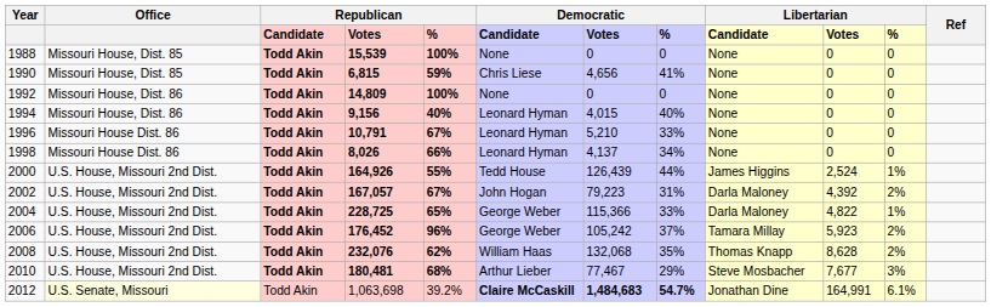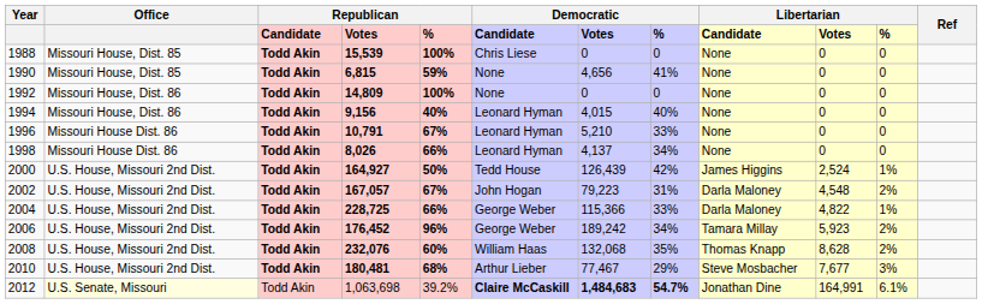1988 | column 6: None -> Chris Liese
1990 | column 6: Chris Liese -> None
2000 | column 4: 164,926 -> 164,927
2000 | column 5: 55% -> 50%
2000 | column 8: 44% -> 42%
2002 | column 10: 4,392 -> 4,548
2004 | column 5: 65% -> 66%
2006 | column 7: 105,242 -> 189,242
2006 | column 8: 37% -> 34%
2008 | column 5: 62% -> 60%
